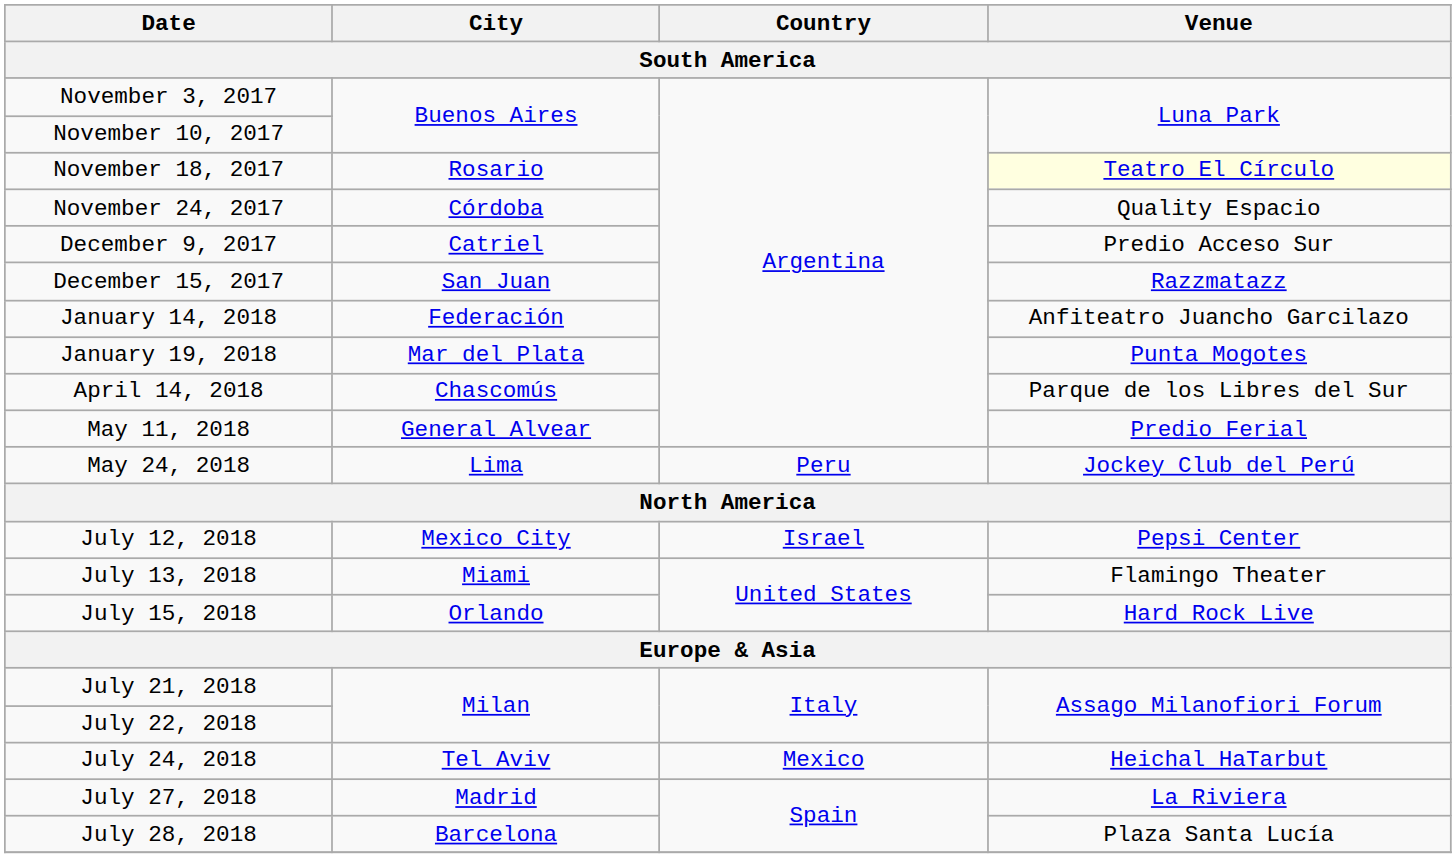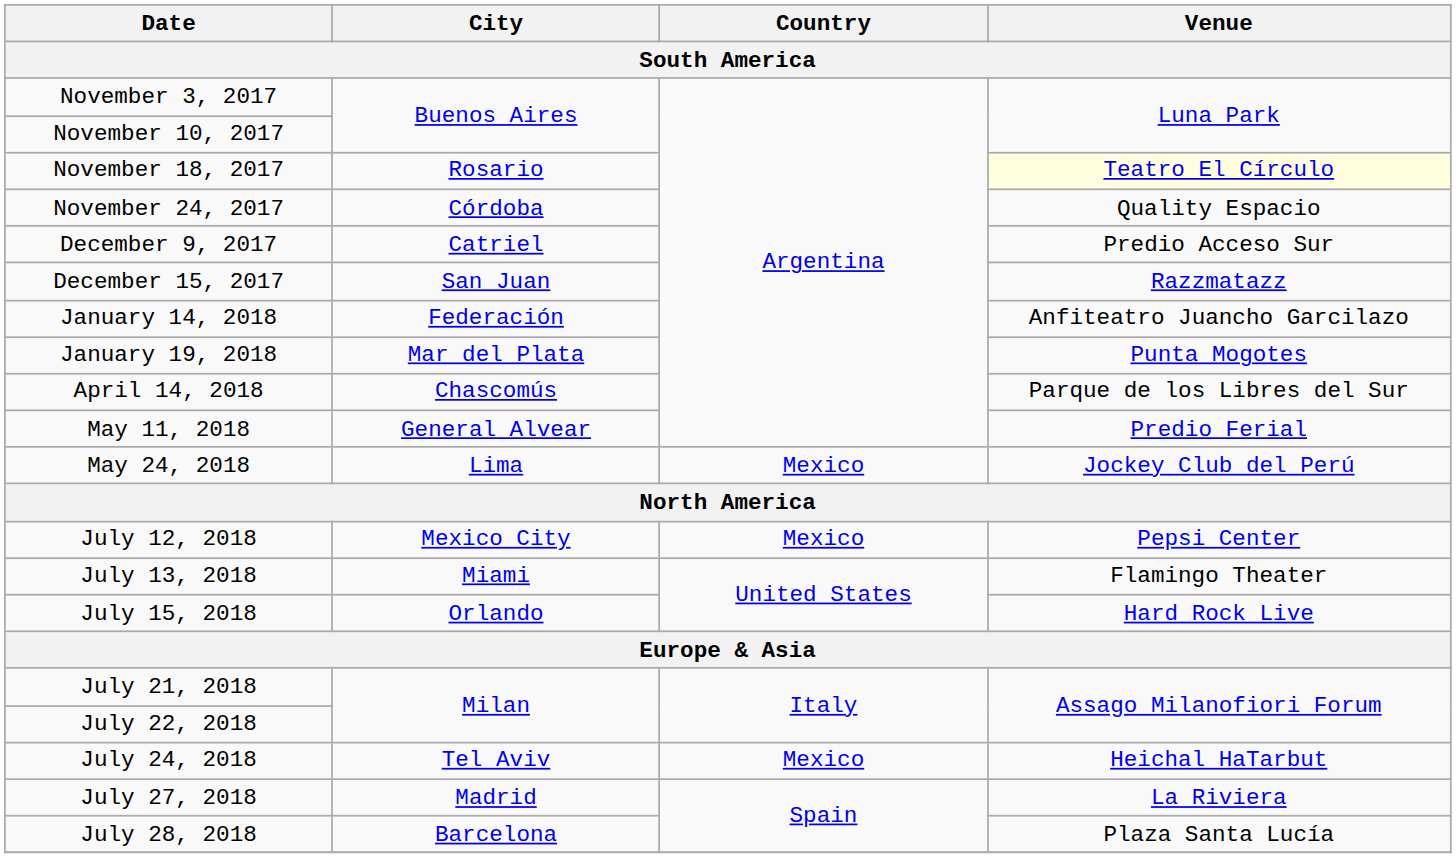May 24, 2018 | Country: Peru -> Mexico
July 12, 2018 | Country: Israel -> Mexico
